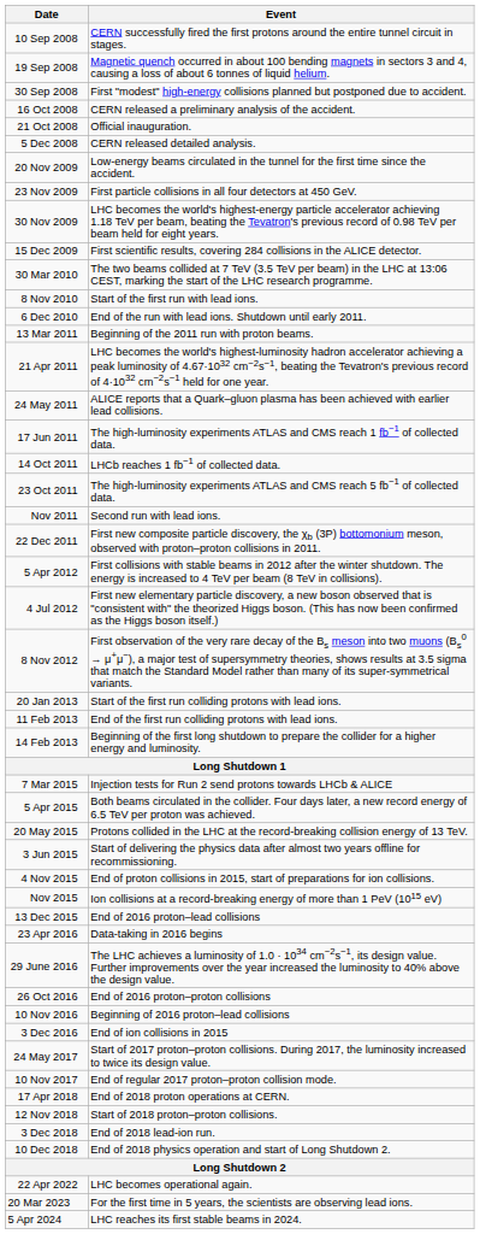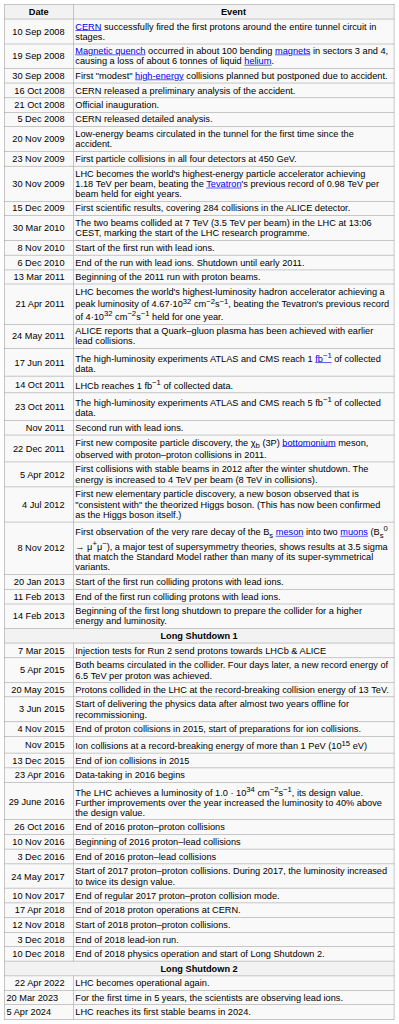13 Dec 2015 | Event: End of 2016 proton–lead collisions -> End of ion collisions in 2015
3 Dec 2016 | Event: End of ion collisions in 2015 -> End of 2016 proton–lead collisions
